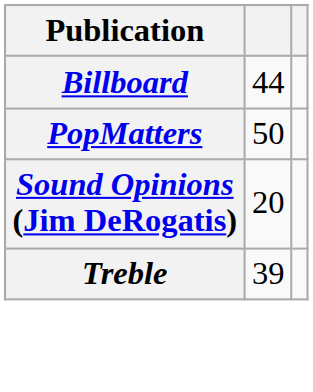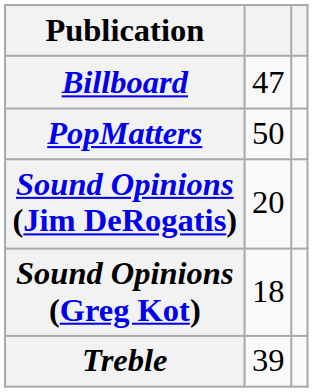Billboard | column 2: 44 -> 47
+ row: Sound Opinions (Greg Kot) | 18
